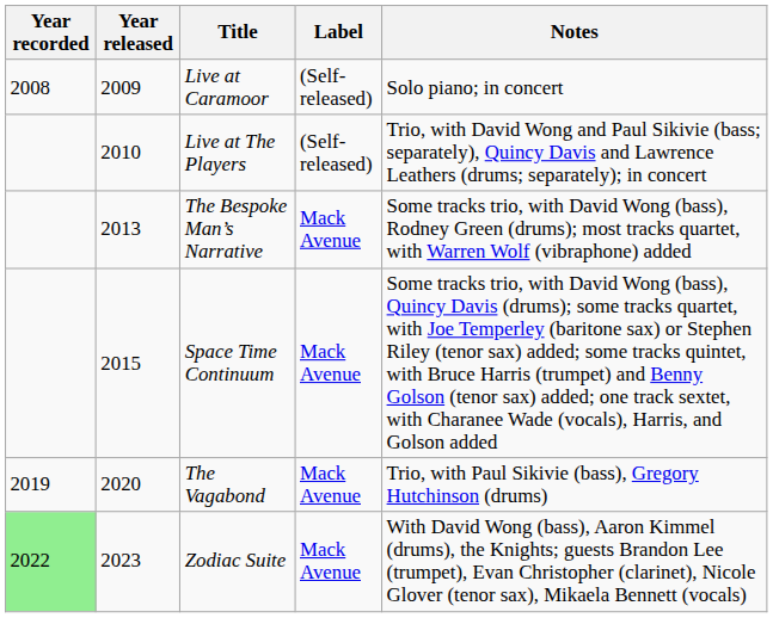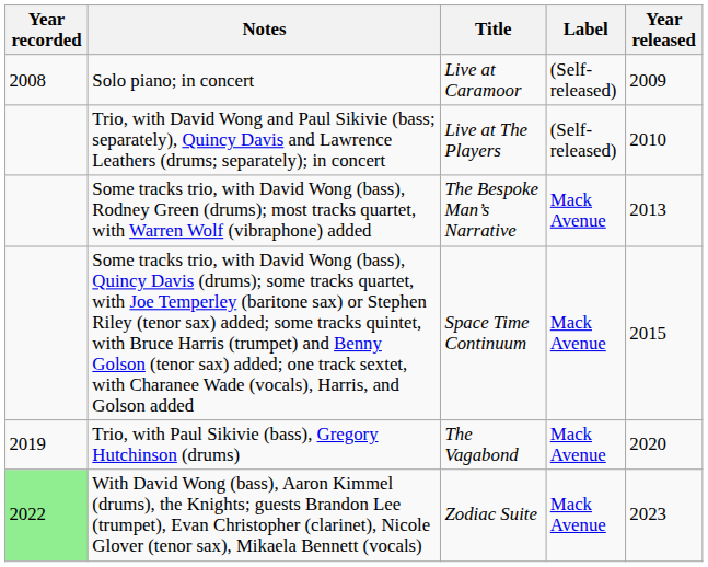columns swapped: Year released <-> Notes
